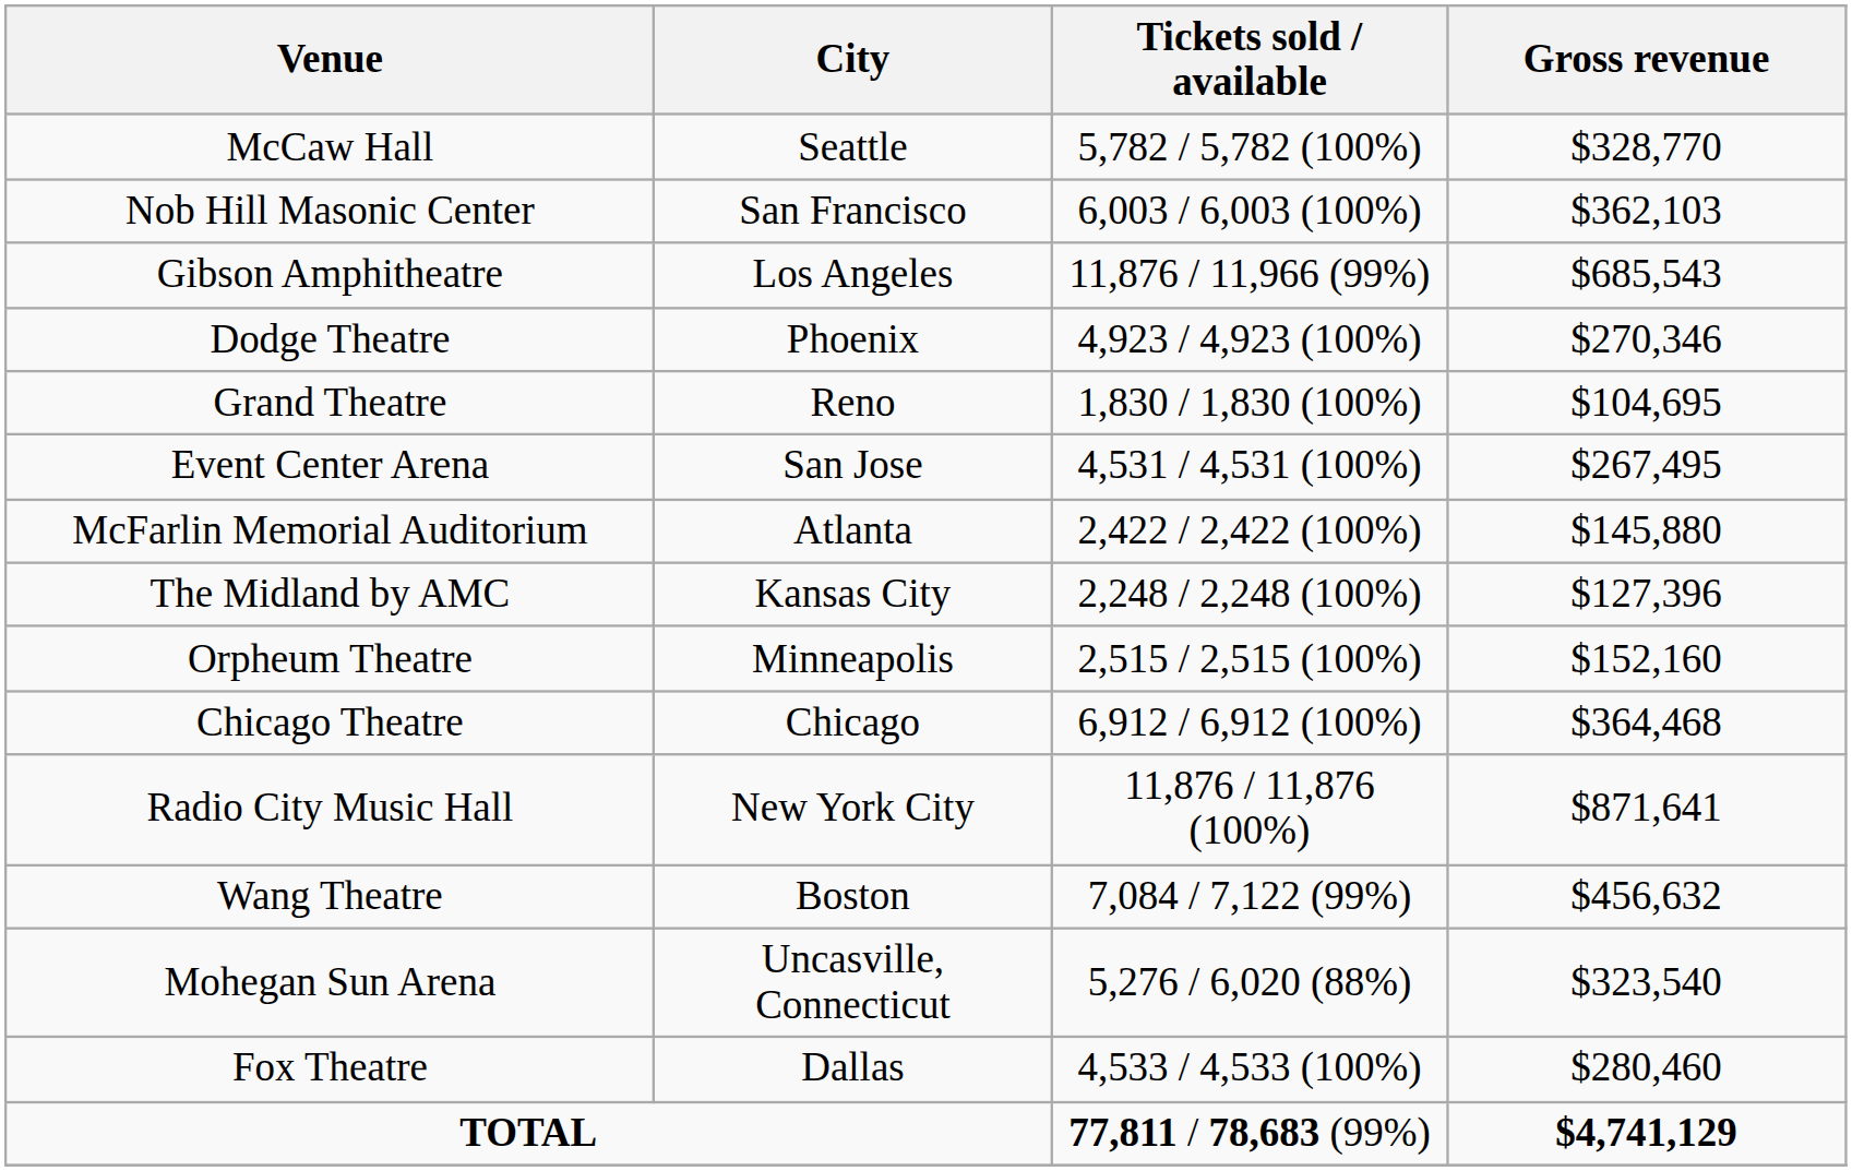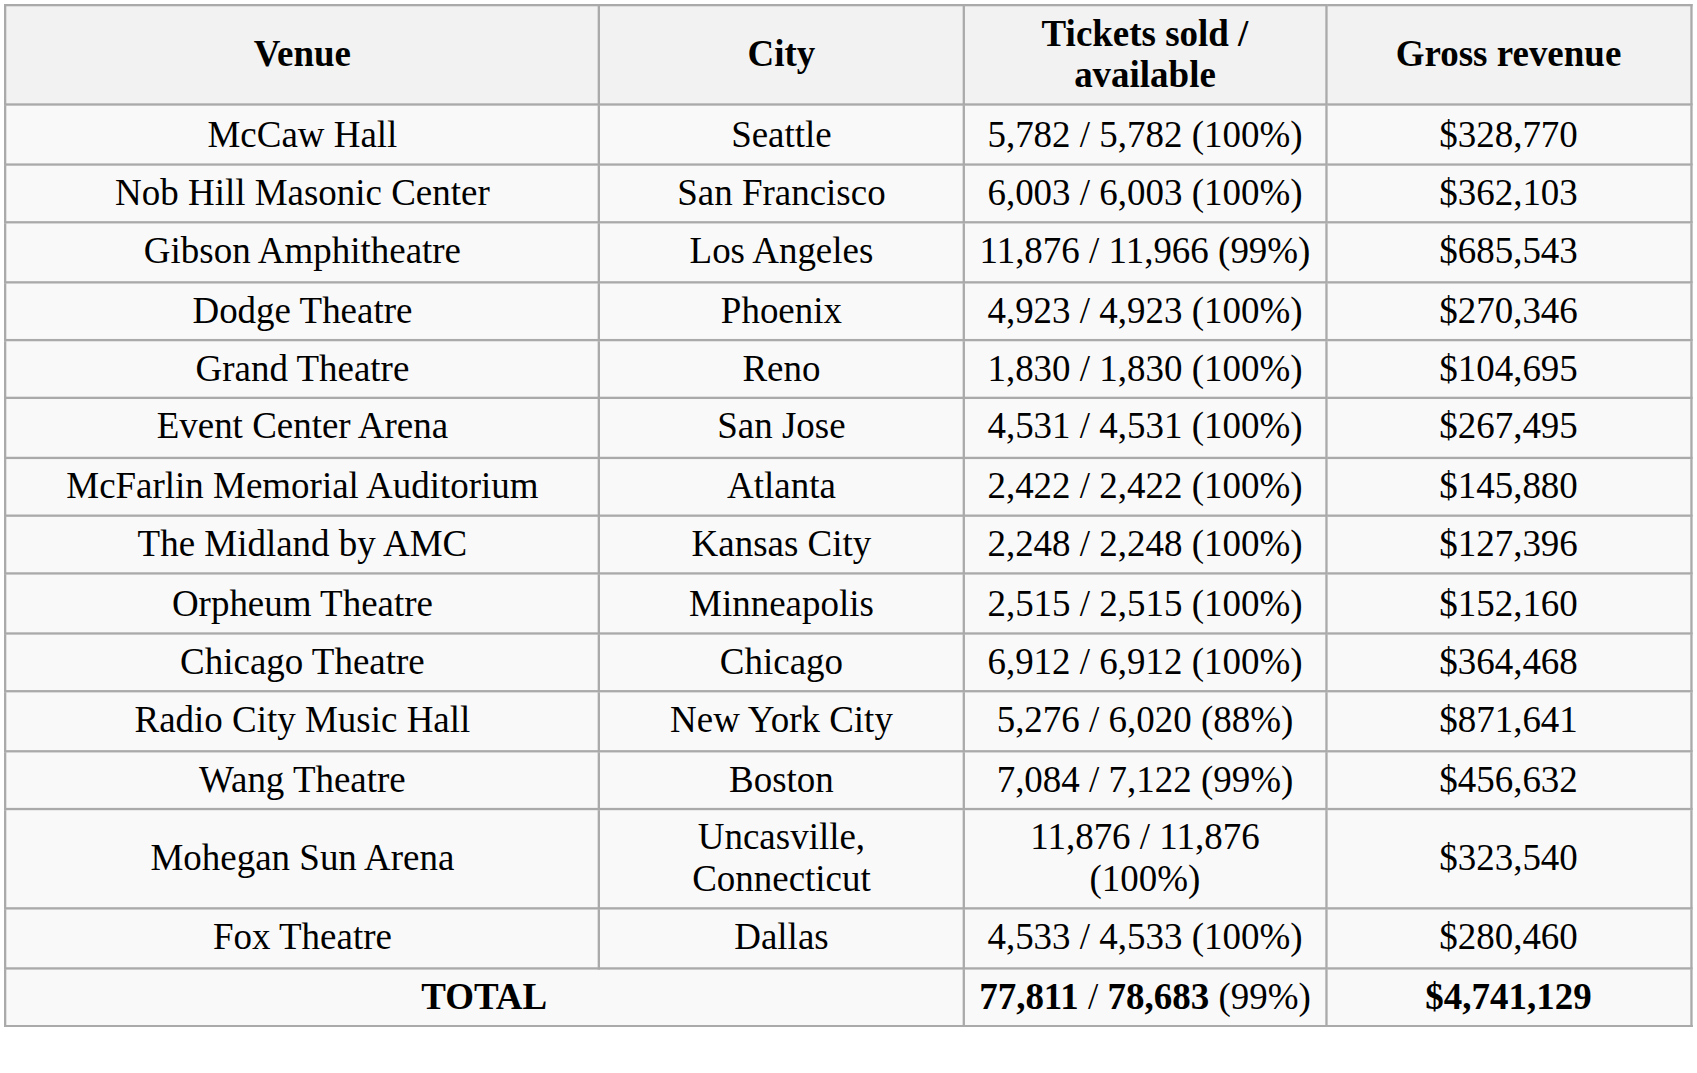Radio City Music Hall | Tickets sold / available: 11,876 / 11,876 (100%) -> 5,276 / 6,020 (88%)
Mohegan Sun Arena | Tickets sold / available: 5,276 / 6,020 (88%) -> 11,876 / 11,876 (100%)
